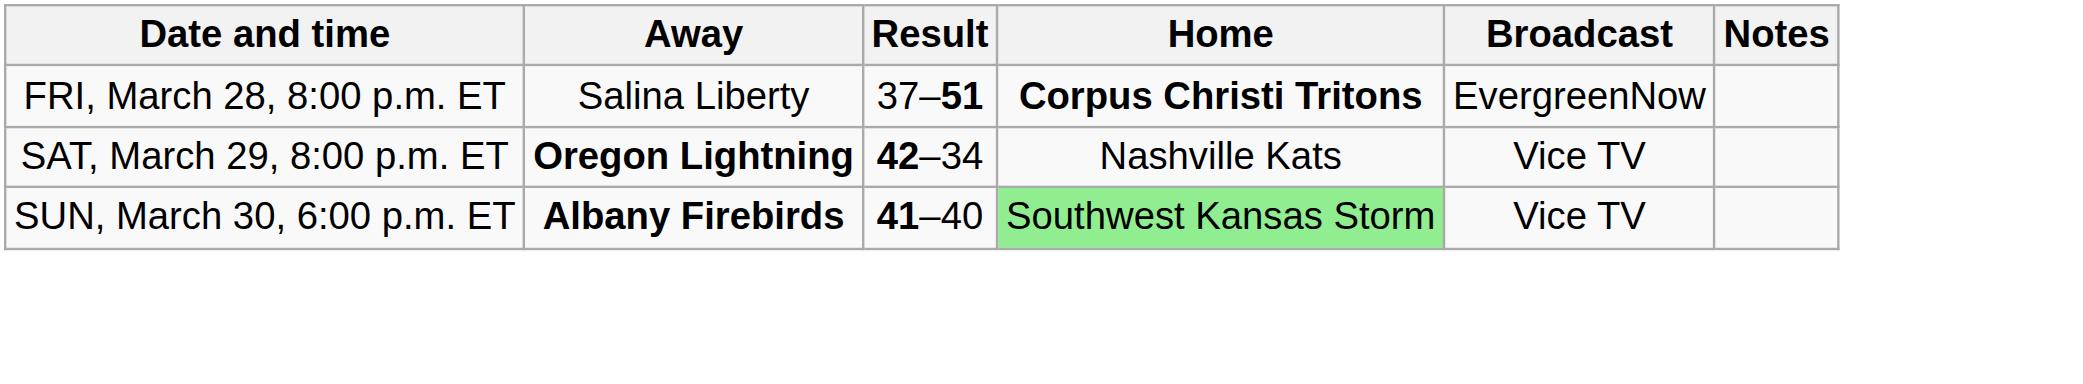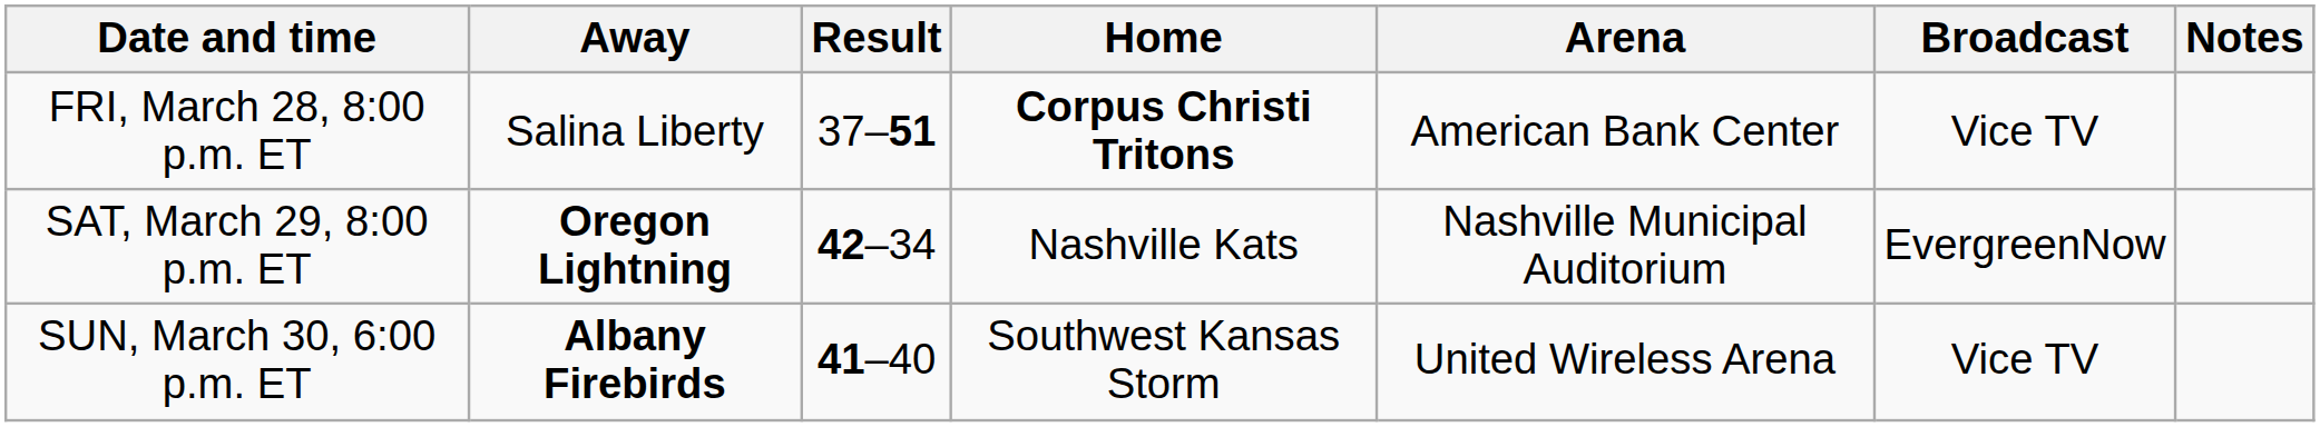+ column: Arena | American Bank Center | Nashville Municipal Auditorium | United Wireless Arena
FRI, March 28, 8:00 p.m. ET | Broadcast: EvergreenNow -> Vice TV
SAT, March 29, 8:00 p.m. ET | Broadcast: Vice TV -> EvergreenNow
SUN, March 30, 6:00 p.m. ET | Home: lightgreen background -> no background
